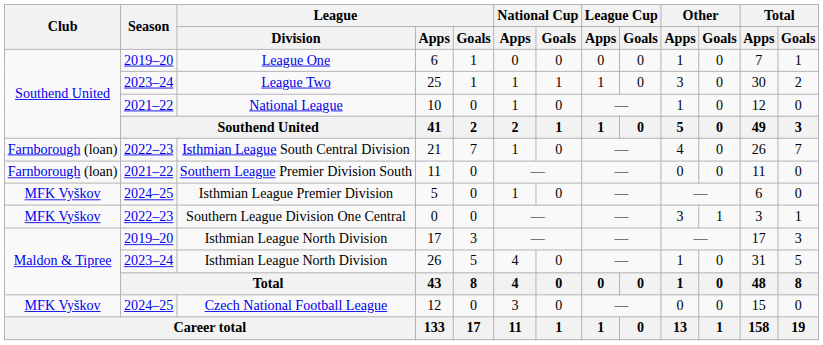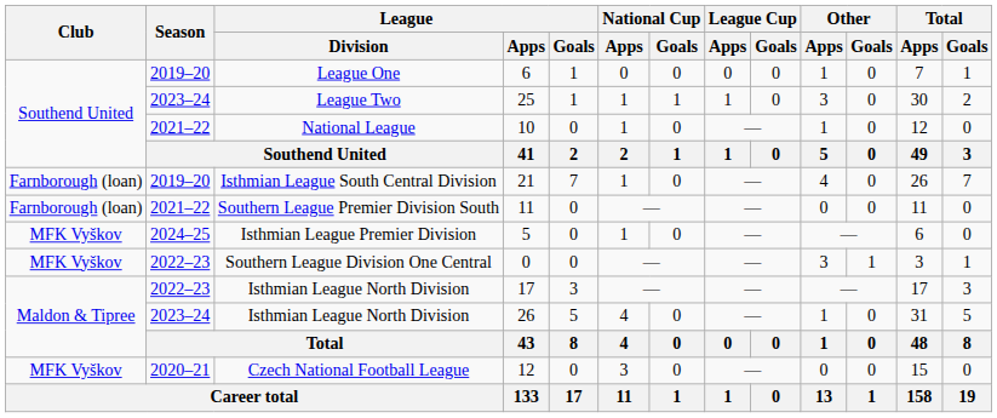Isthmian League South Central Division | Season: 2022–23 -> 2019–20
Isthmian League North Division / 17 | Season: 2019–20 -> 2022–23
Czech National Football League | Season: 2024–25 -> 2020–21
